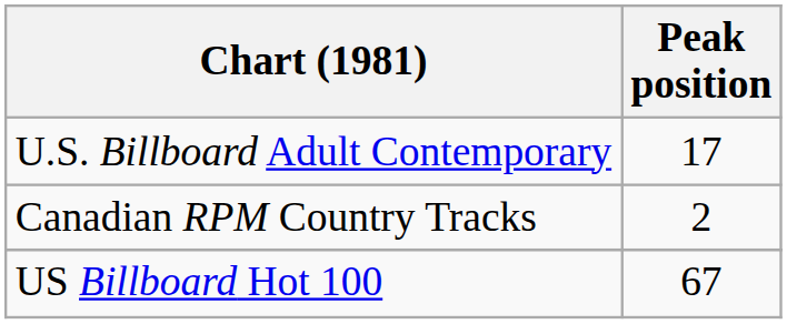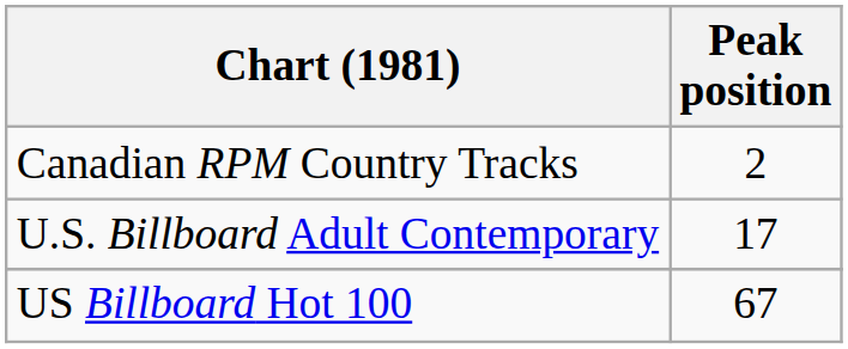rows swapped: Canadian RPM Country Tracks <-> U.S. Billboard Adult Contemporary
